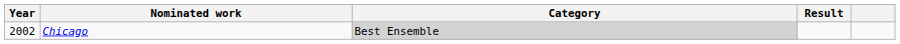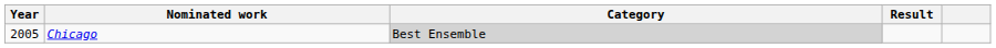Chicago | Year: 2002 -> 2005
